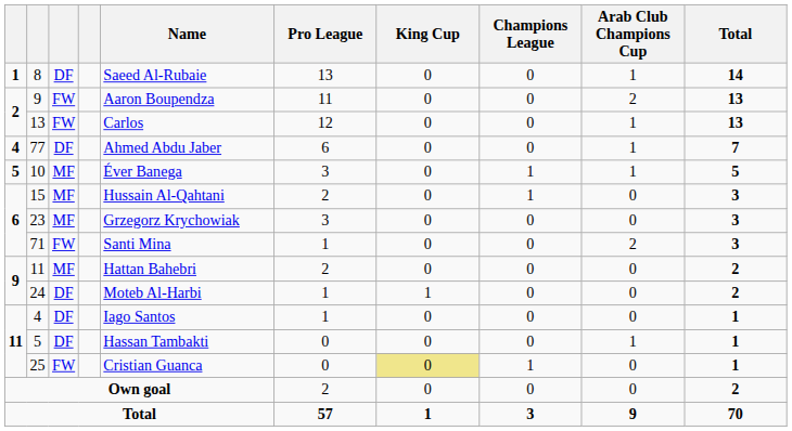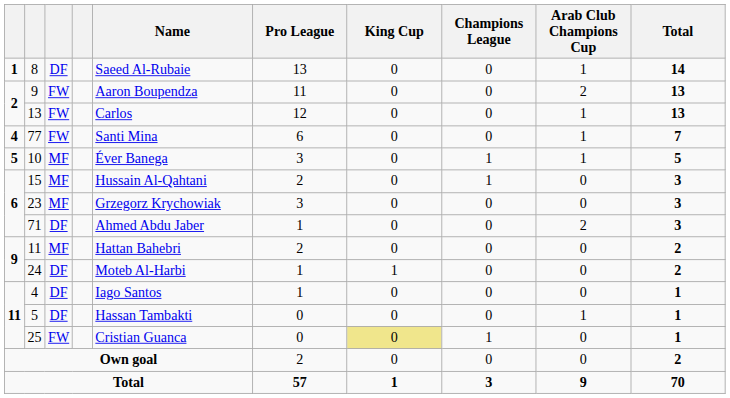77 | column 3: DF -> FW
77 | Name: Ahmed Abdu Jaber -> Santi Mina
71 | column 3: FW -> DF
71 | Name: Santi Mina -> Ahmed Abdu Jaber
